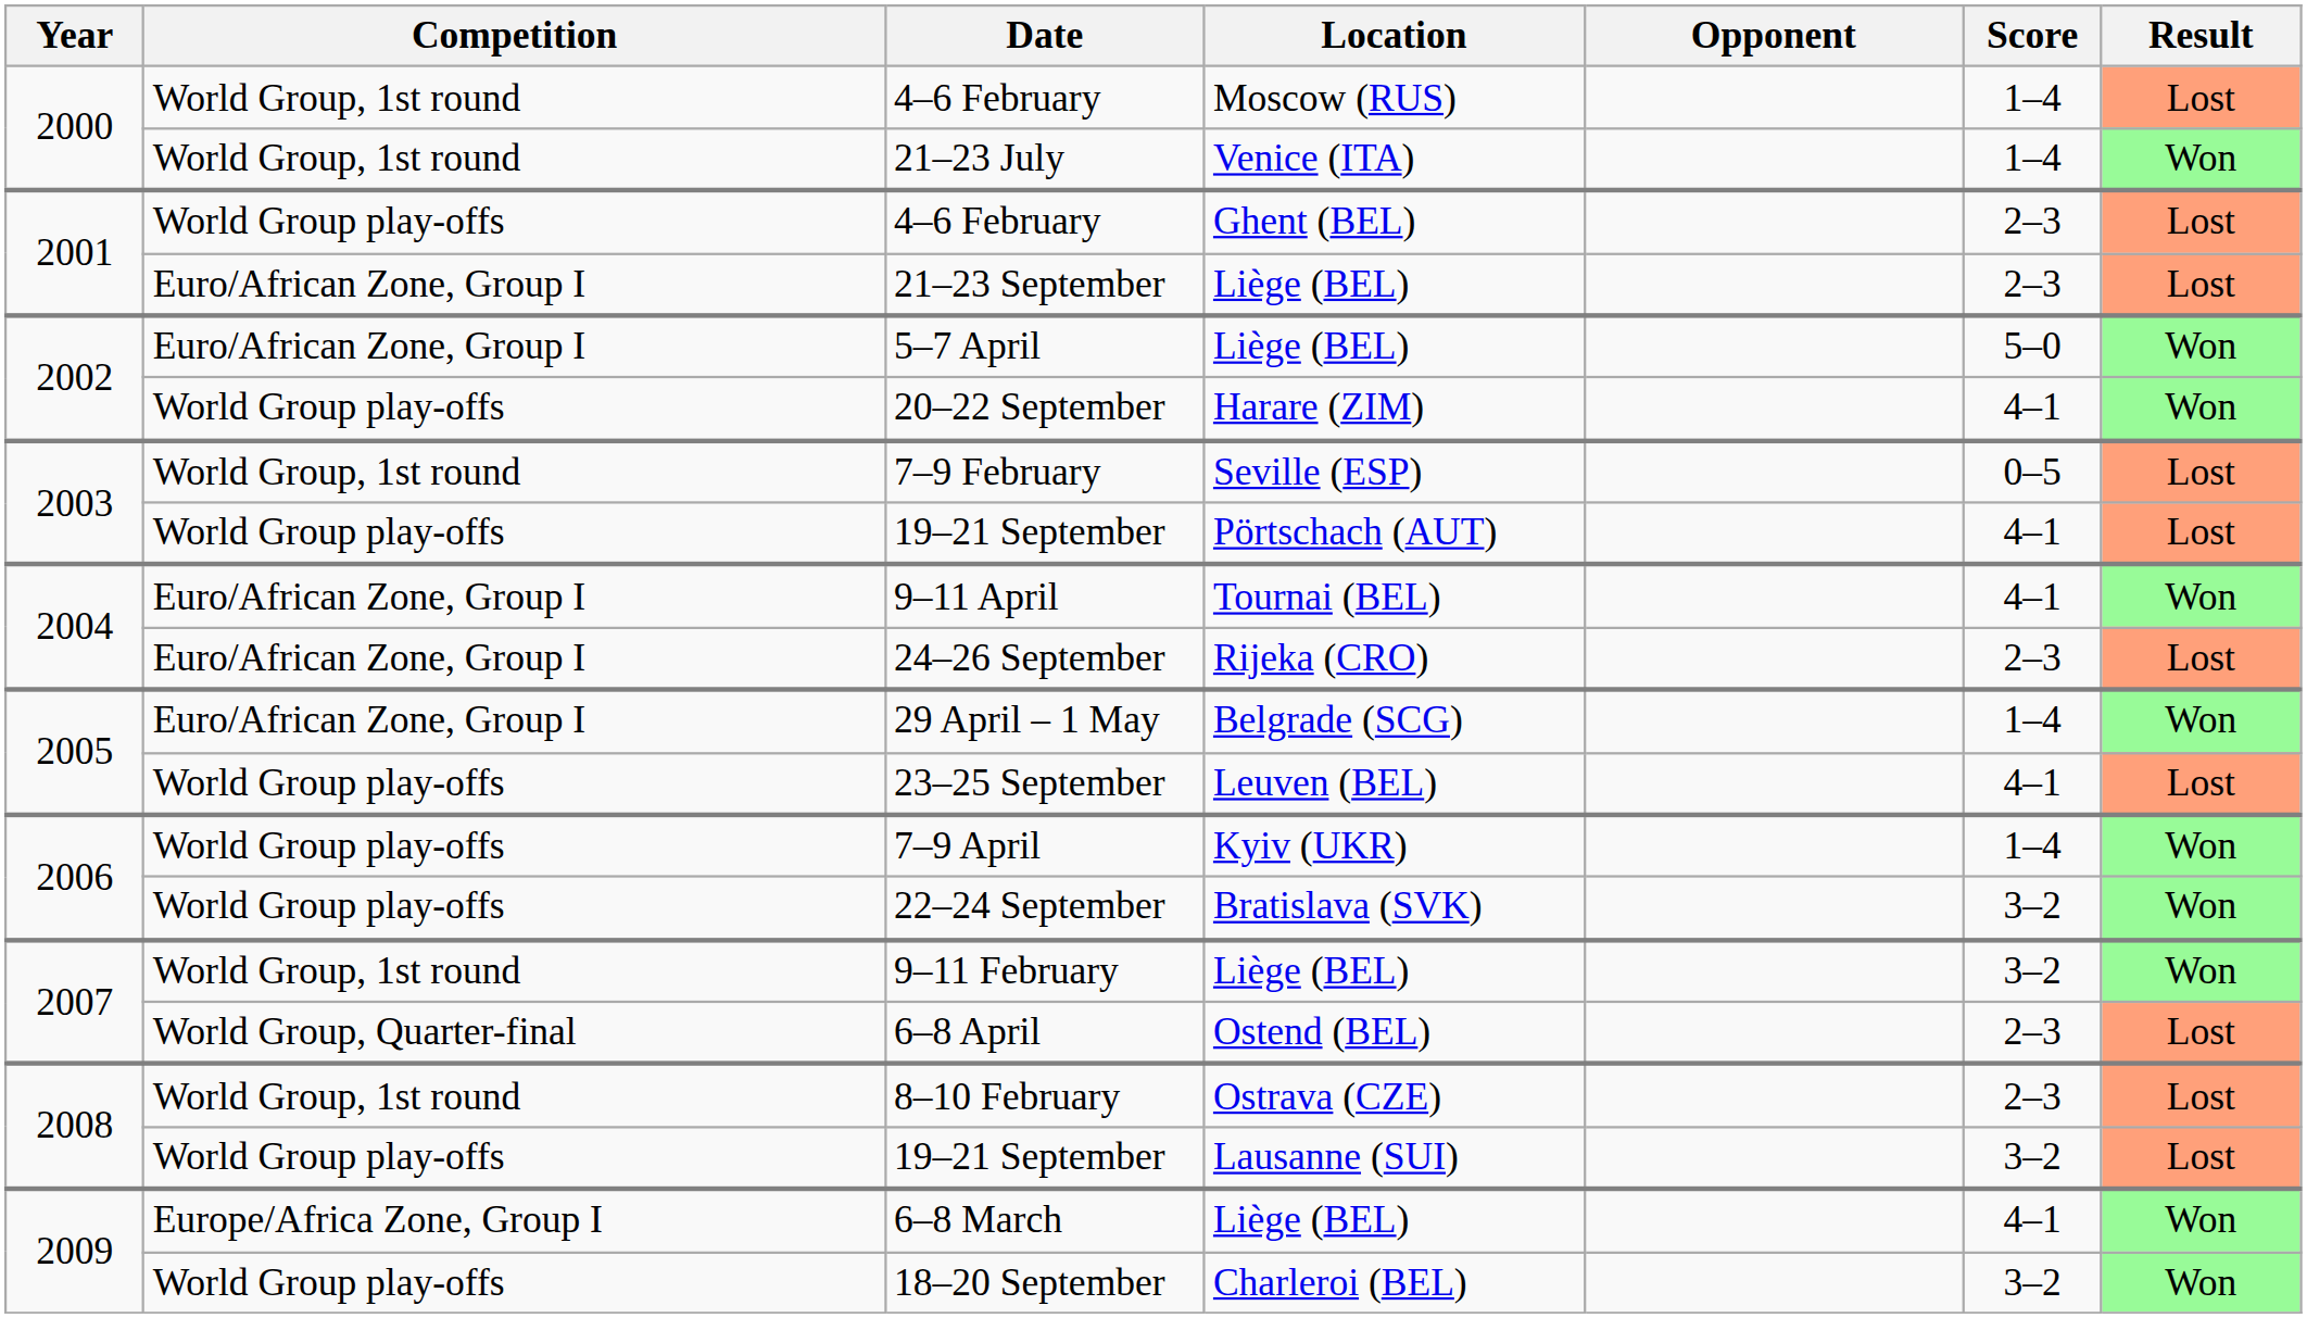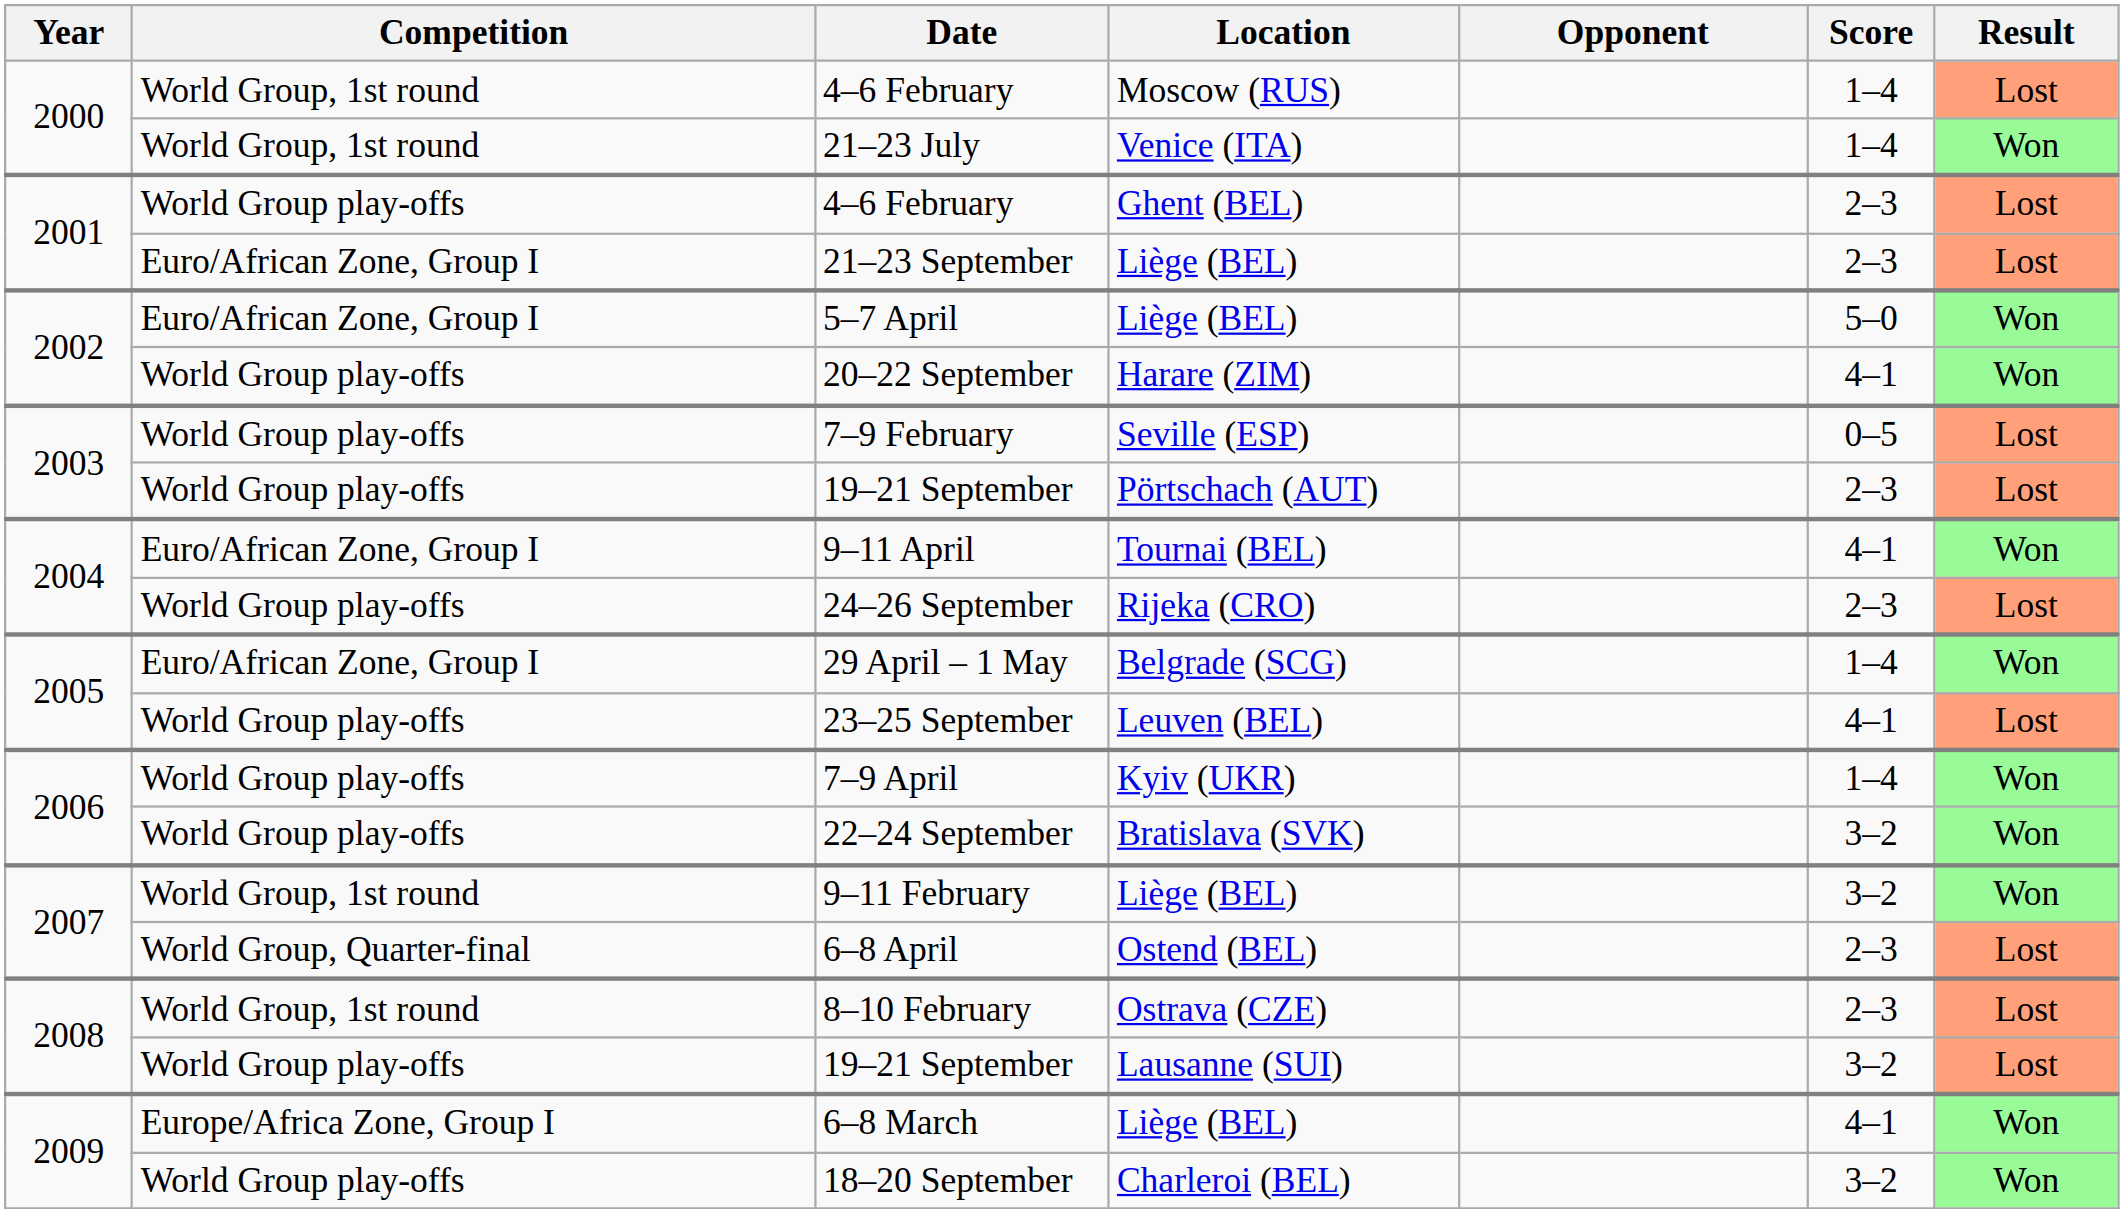7–9 February | Competition: World Group, 1st round -> World Group play-offs
19–21 September / Pörtschach (AUT) | Score: 4–1 -> 2–3
24–26 September | Competition: Euro/African Zone, Group I -> World Group play-offs
